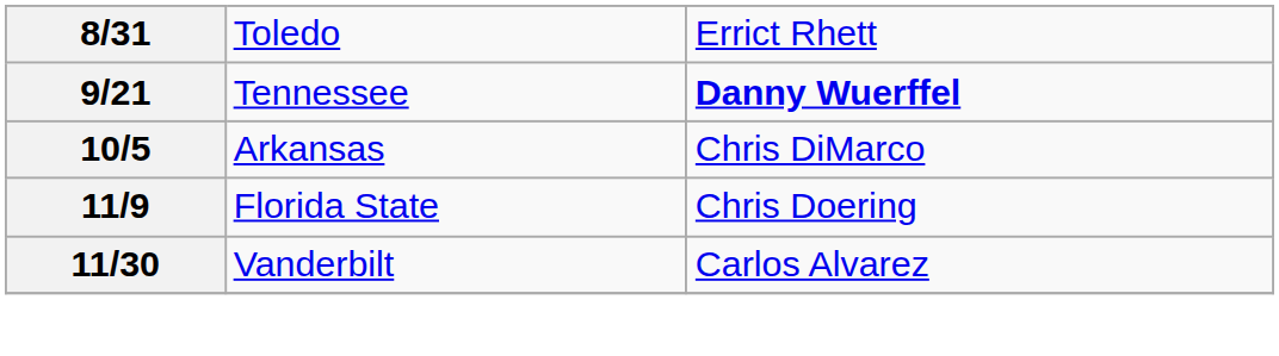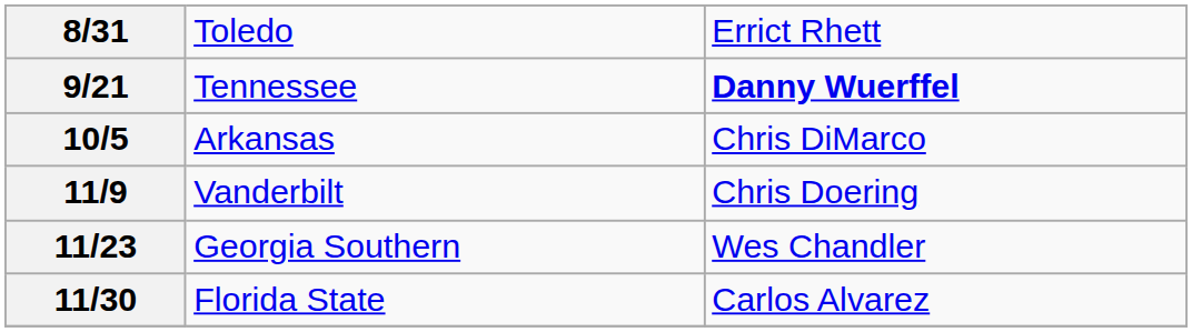11/9 | column 2: Florida State -> Vanderbilt
+ row: 11/23 | Georgia Southern | Wes Chandler
11/30 | column 2: Vanderbilt -> Florida State
